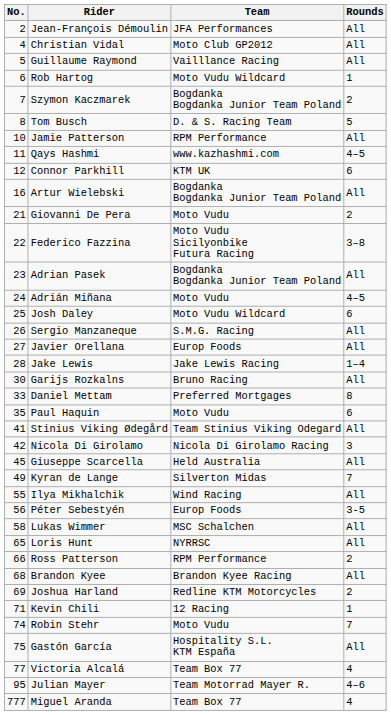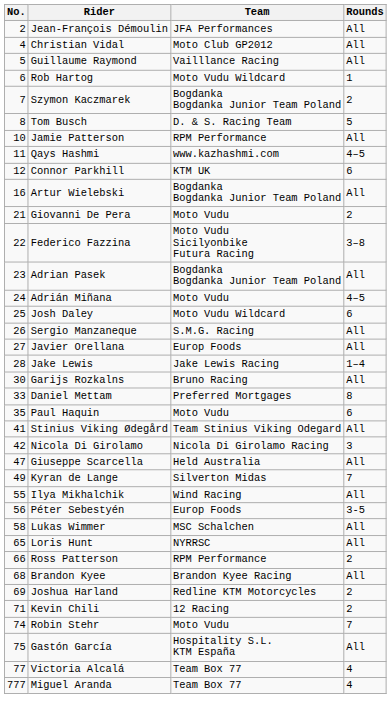Giuseppe Scarcella | No.: 45 -> 47
Kevin Chili | Rounds: 1 -> 2
- row: 95 | Julian Mayer | Team Motorrad Mayer R. | 4–6
